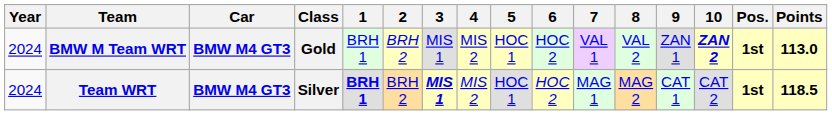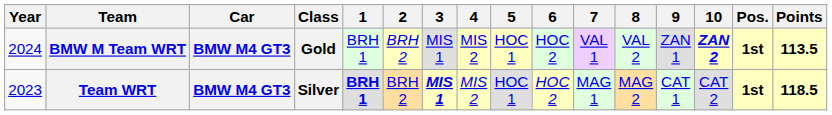BMW M Team WRT | Points: 113.0 -> 113.5
Team WRT | Year: 2024 -> 2023
